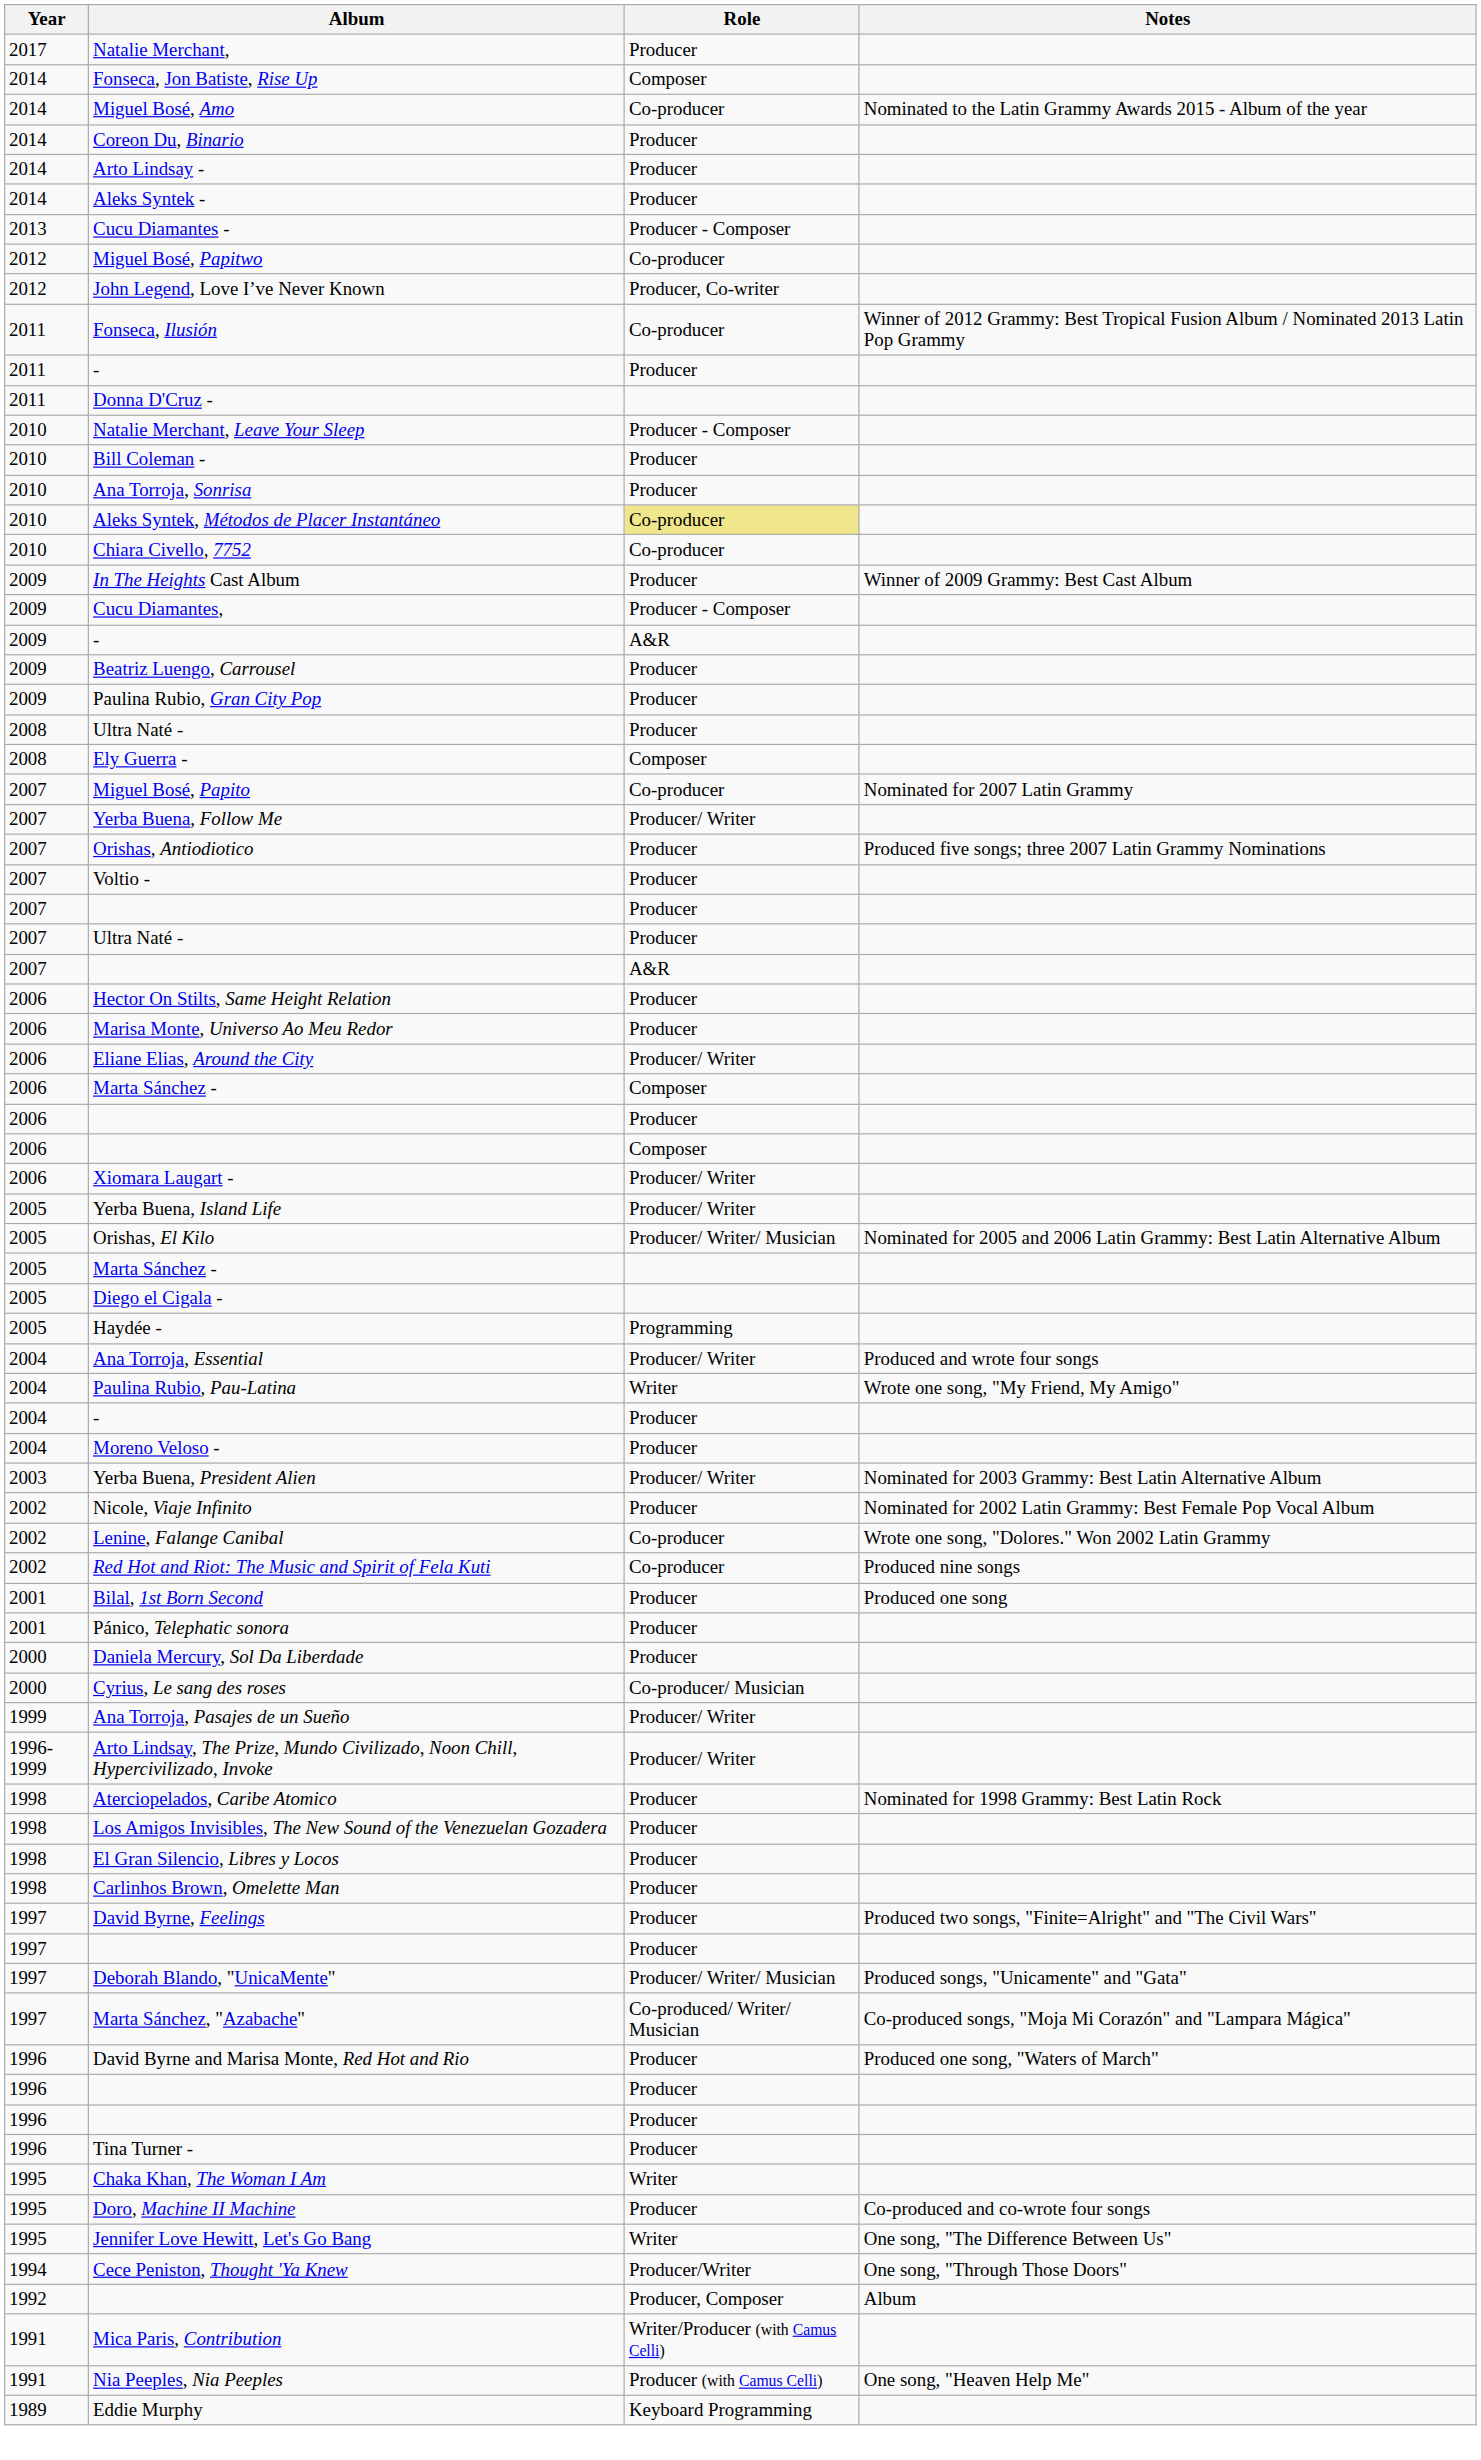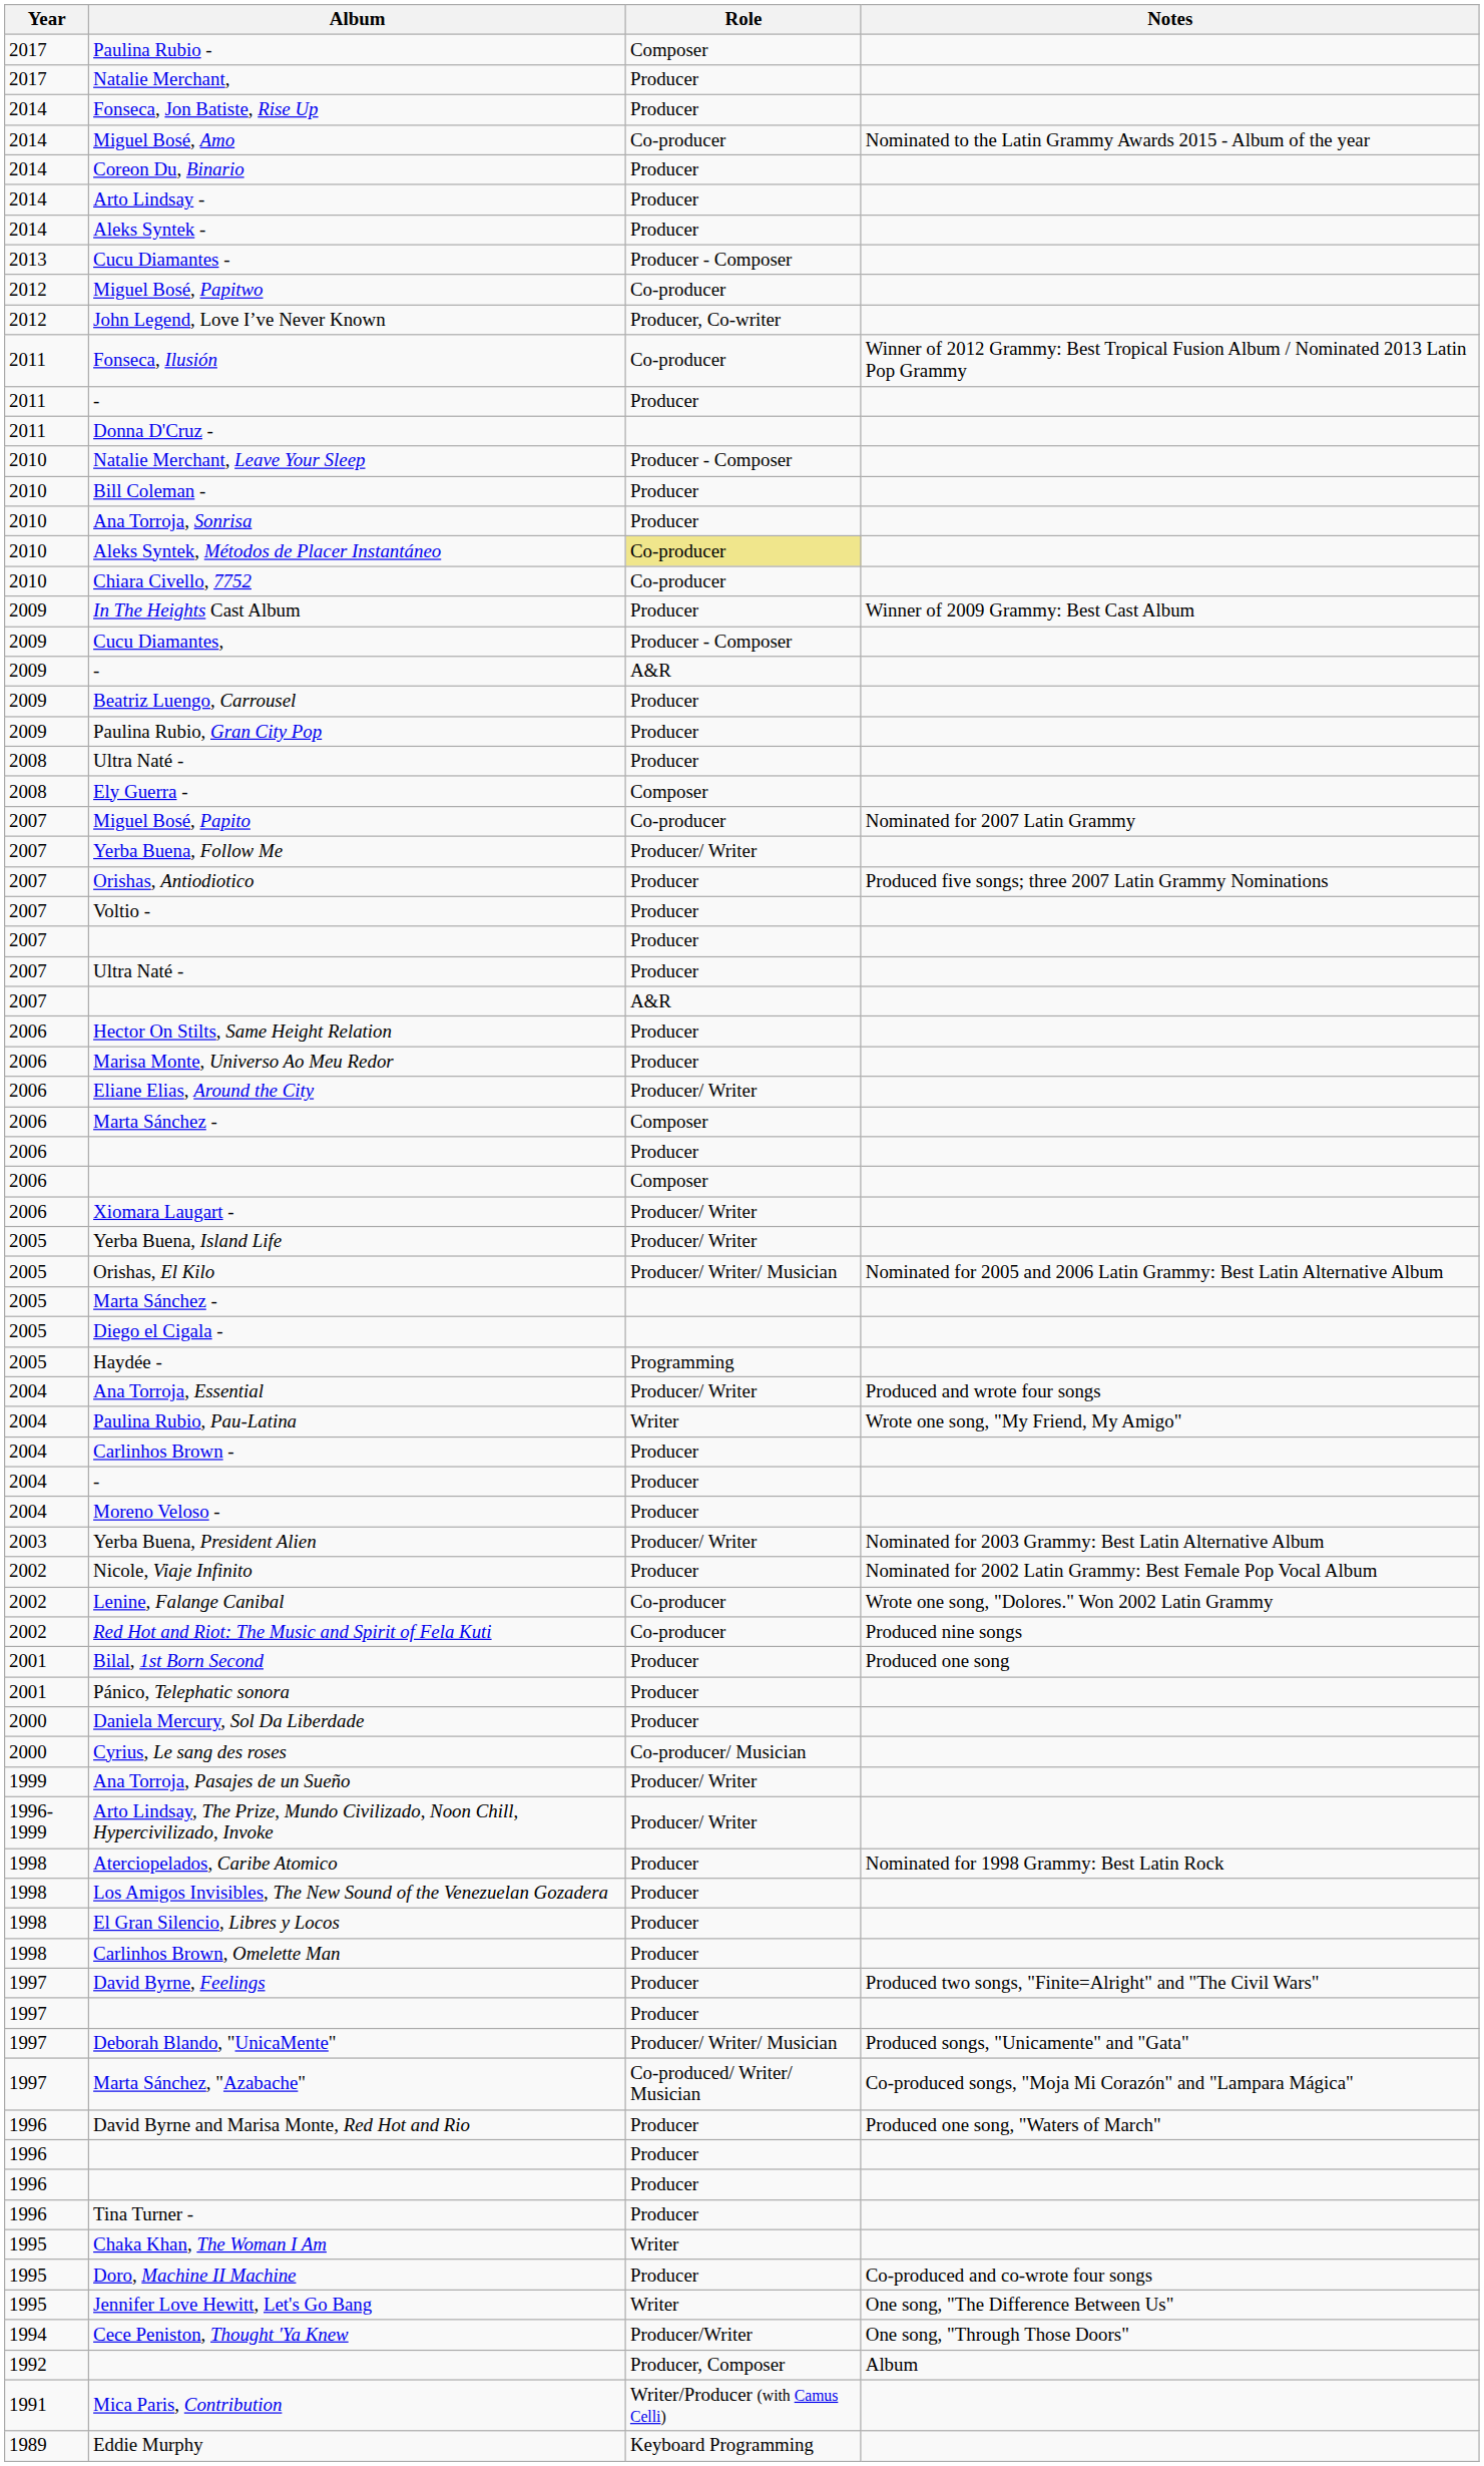+ row: 2017 | Paulina Rubio - | Composer
Fonseca, Jon Batiste, Rise Up | Role: Composer -> Producer
+ row: 2004 | Carlinhos Brown - | Producer
- row: 1991 | Nia Peeples, Nia Peeples | Producer (with Camus Celli) | One song, "Heaven Help Me"
